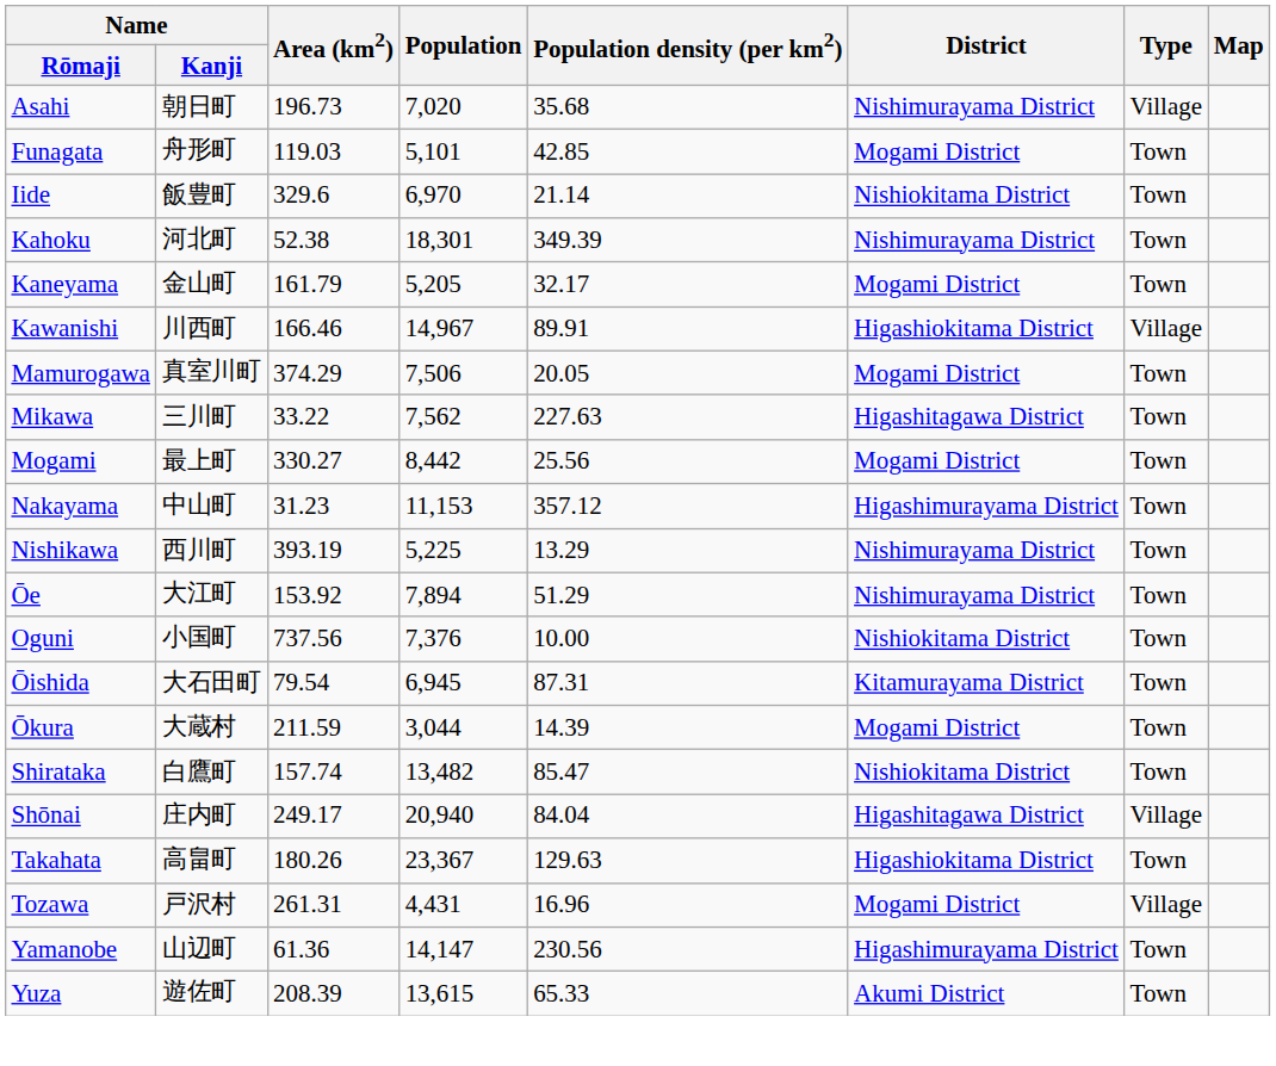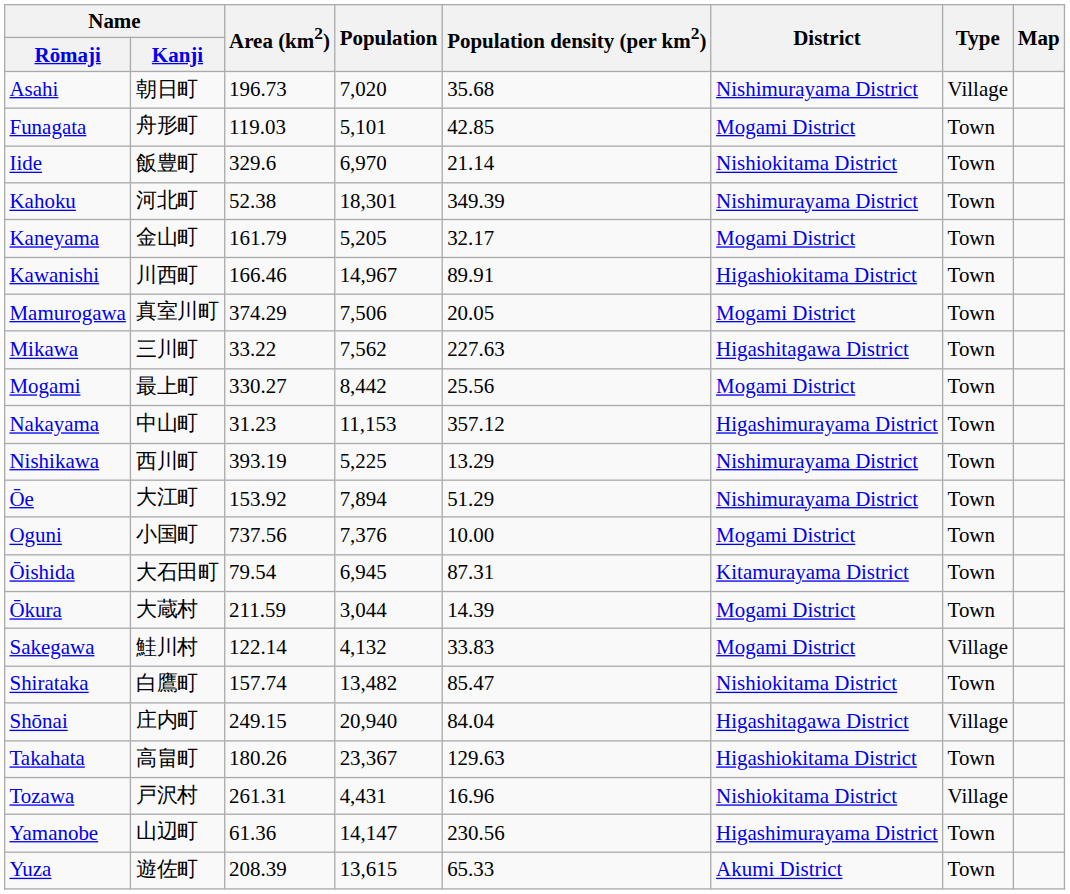Kawanishi | Type: Village -> Town
Oguni | District: Nishiokitama District -> Mogami District
+ row: Sakegawa | 鮭川村 | 122.14 | 4,132 | 33.83 | Mogami District | Village
Shōnai | Area (km2): 249.17 -> 249.15
Tozawa | District: Mogami District -> Nishiokitama District
